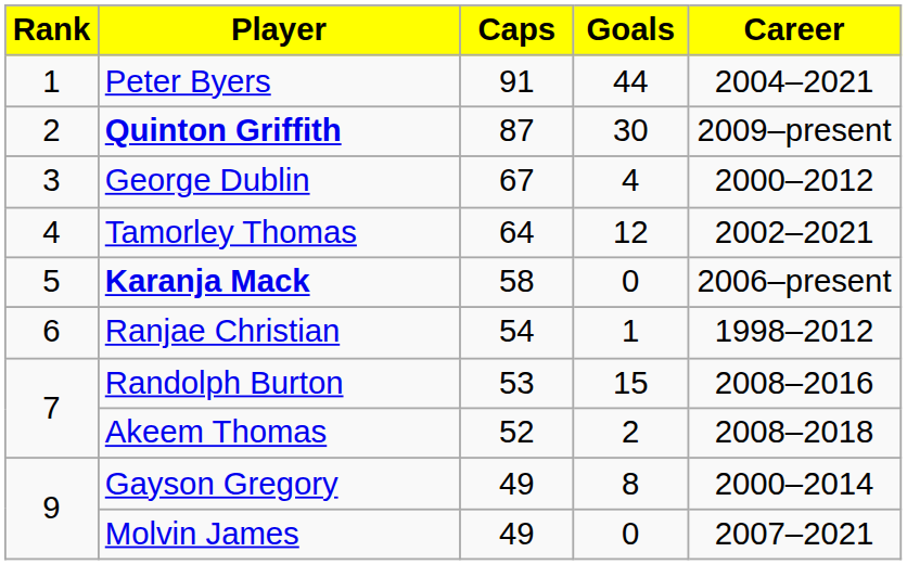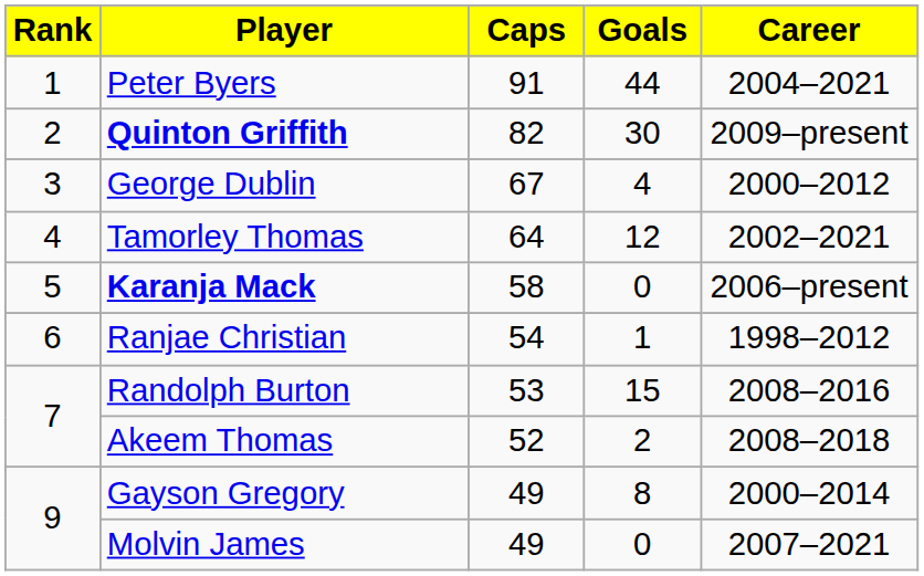Quinton Griffith | Caps: 87 -> 82
